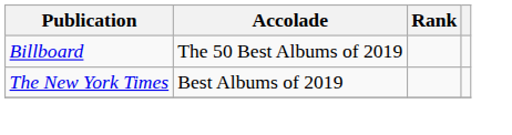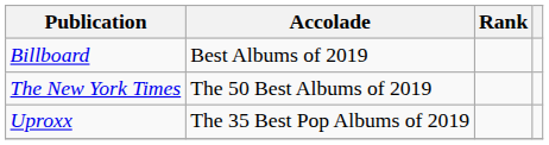Billboard | Accolade: The 50 Best Albums of 2019 -> Best Albums of 2019
The New York Times | Accolade: Best Albums of 2019 -> The 50 Best Albums of 2019
+ row: Uproxx | The 35 Best Pop Albums of 2019
